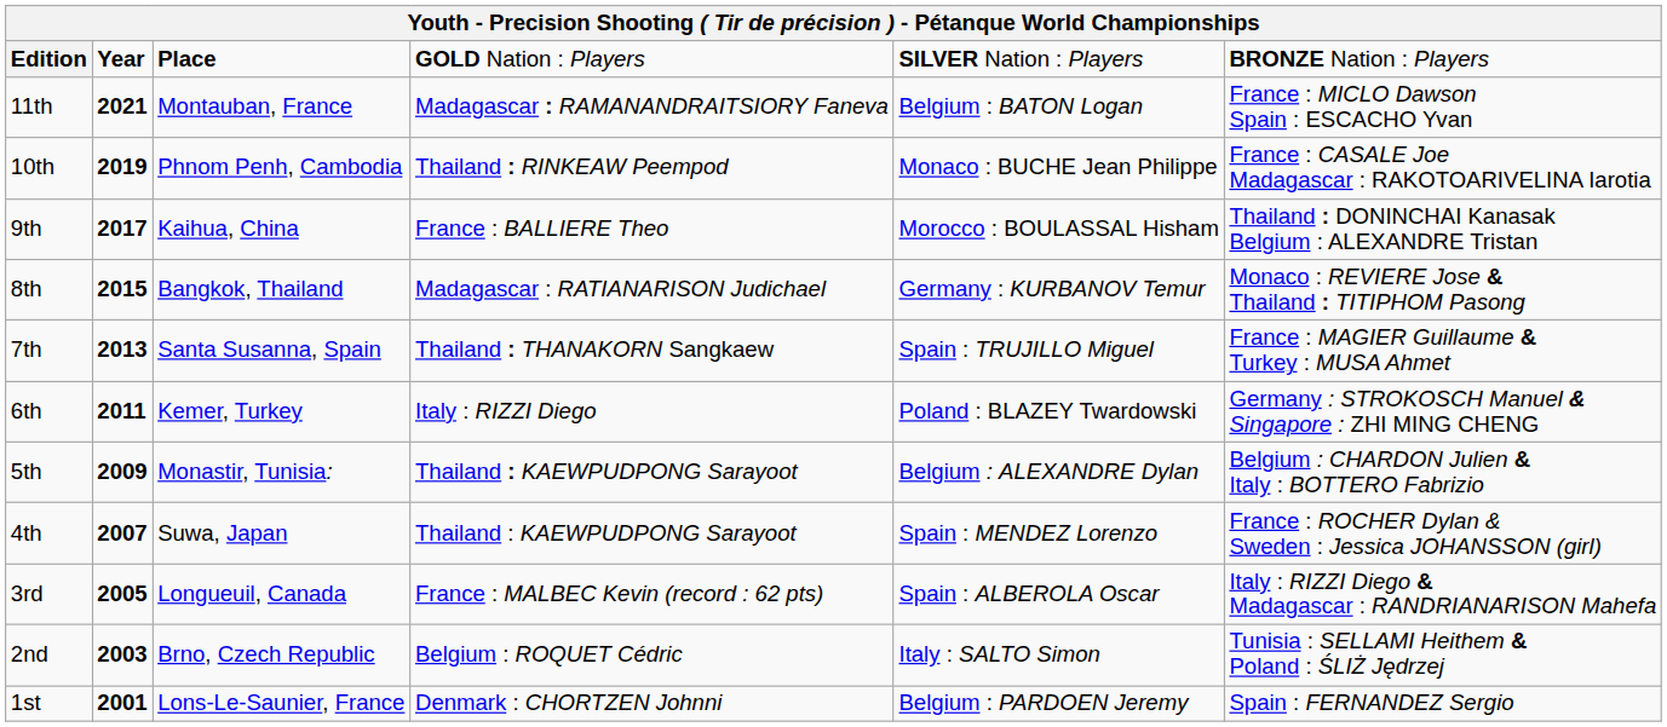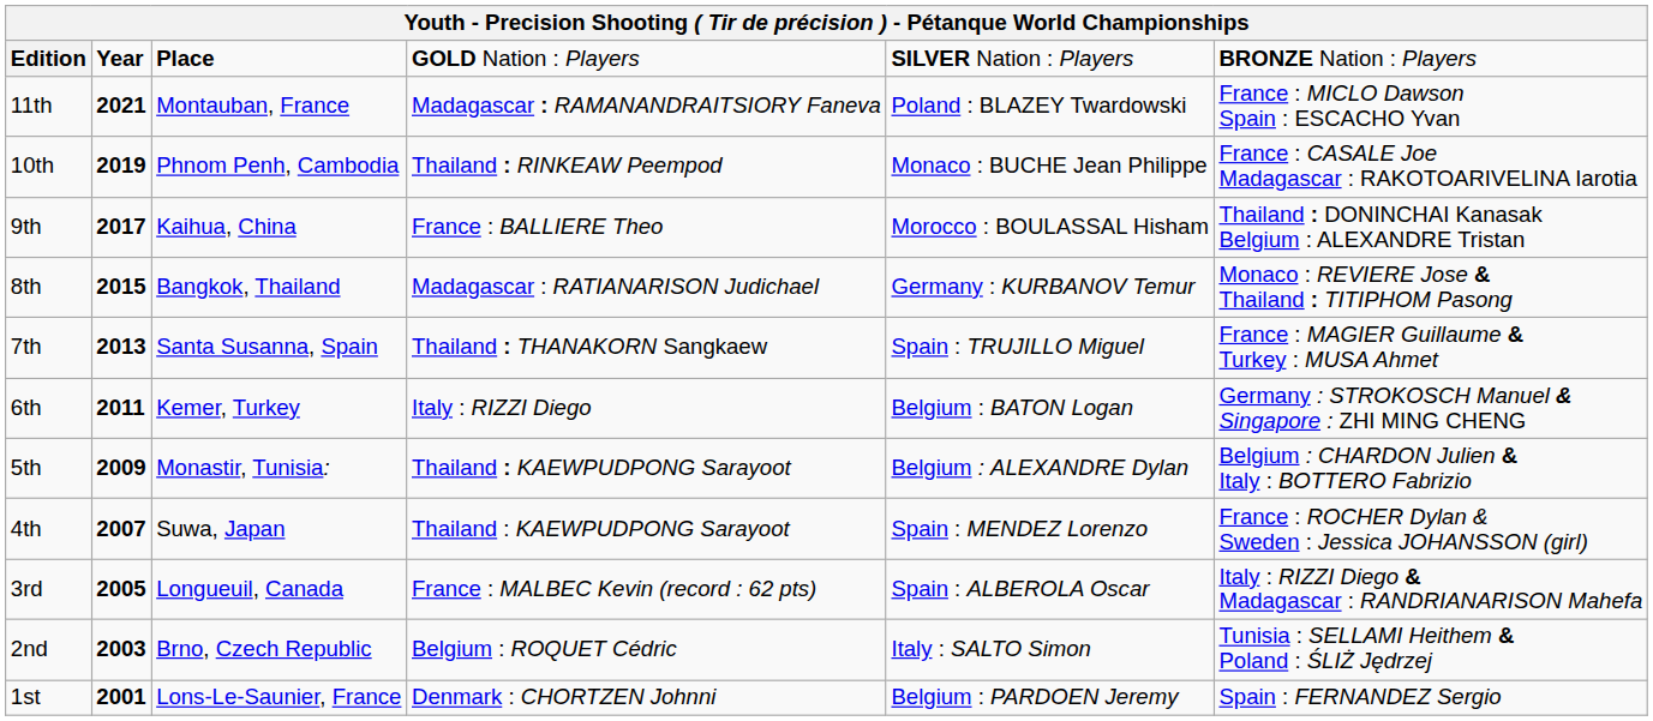11th | column 5: Belgium : BATON Logan -> Poland : BLAZEY Twardowski
6th | column 5: Poland : BLAZEY Twardowski -> Belgium : BATON Logan
